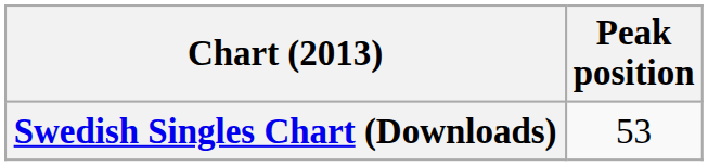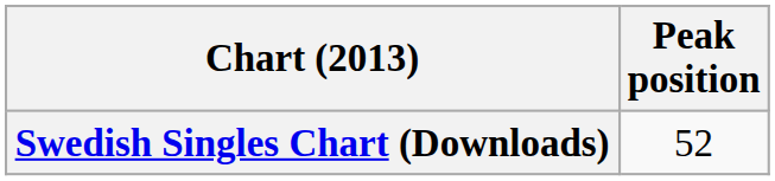Swedish Singles Chart (Downloads) | Peak position: 53 -> 52
